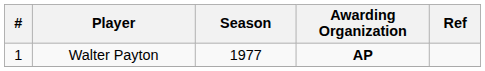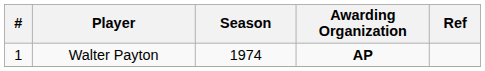Walter Payton | Season: 1977 -> 1974
